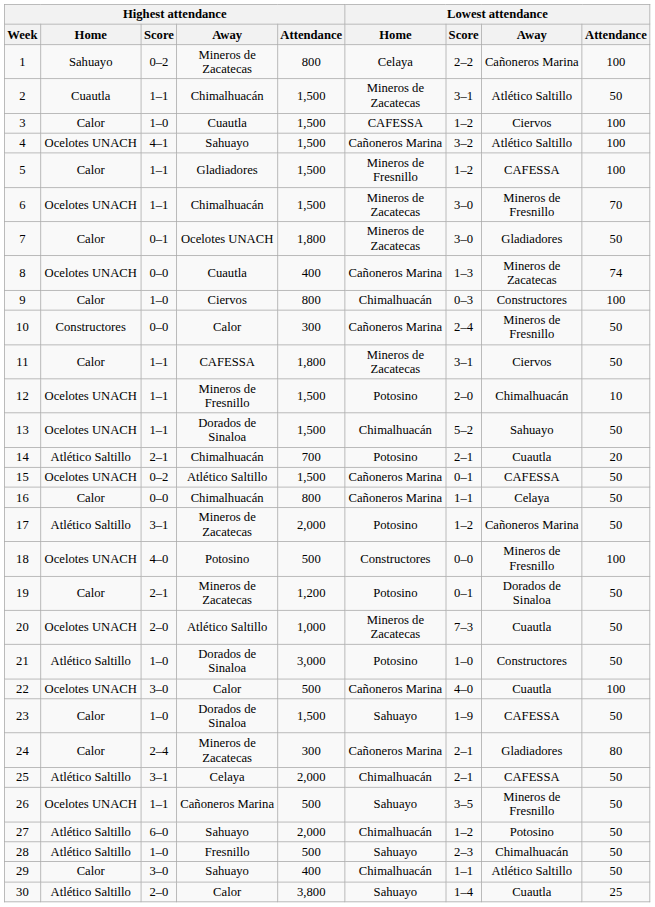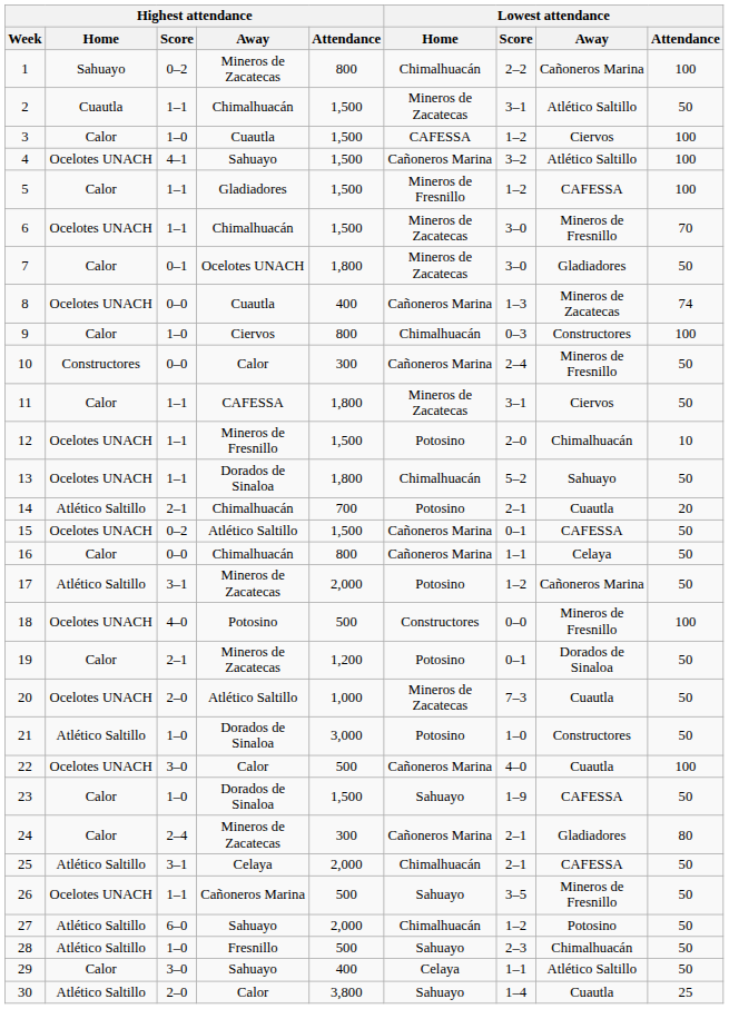1 | Lowest attendance / Home: Celaya -> Chimalhuacán
13 | Highest attendance / Attendance: 1,500 -> 1,800
29 | Lowest attendance / Home: Chimalhuacán -> Celaya
